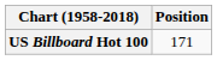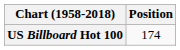US Billboard Hot 100 | Position: 171 -> 174
